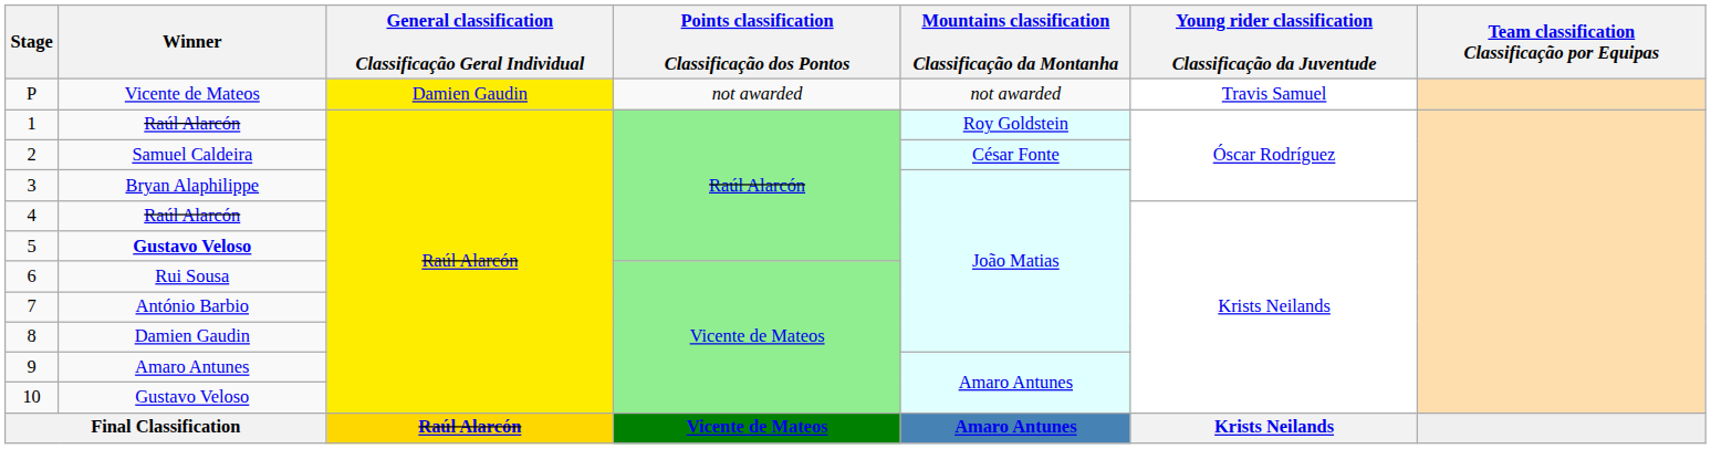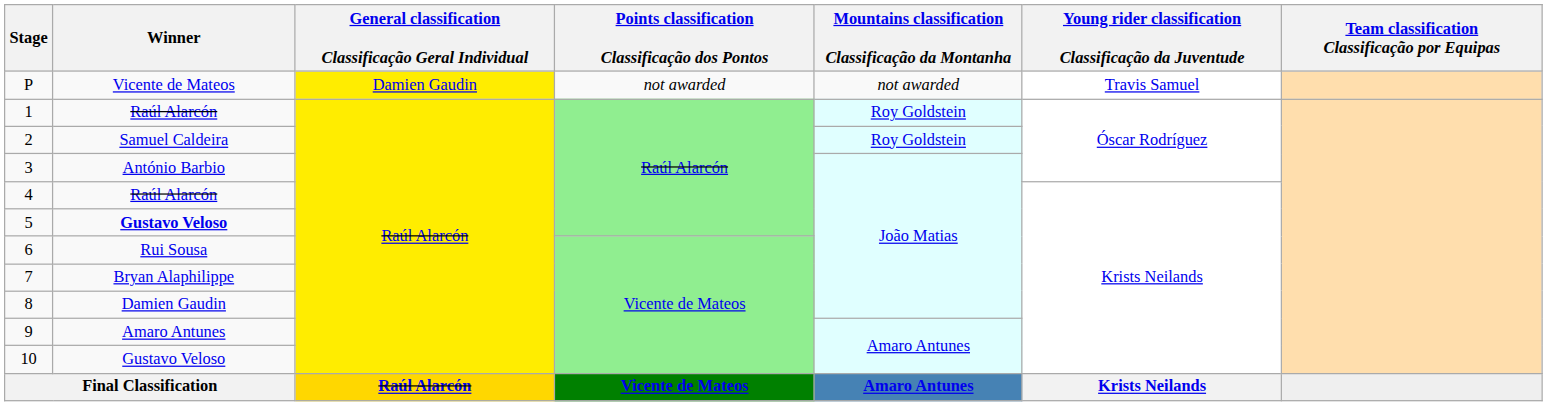2 | Mountains classification Classificação da Montanha: César Fonte -> Roy Goldstein
3 | Winner: Bryan Alaphilippe -> António Barbio
7 | Winner: António Barbio -> Bryan Alaphilippe
